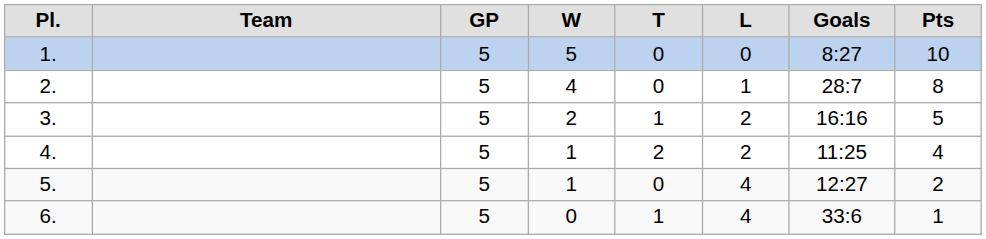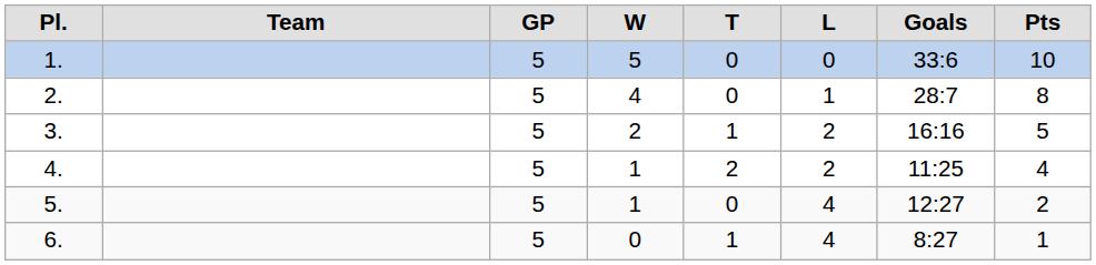1. | column 7: 8:27 -> 33:6
6. | column 7: 33:6 -> 8:27
